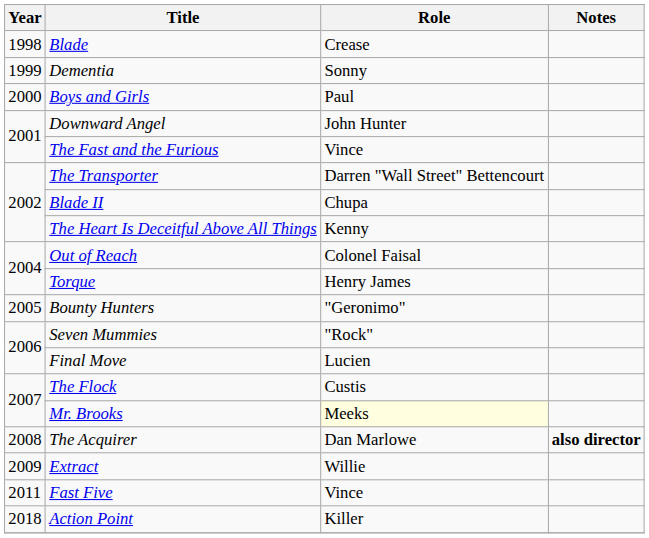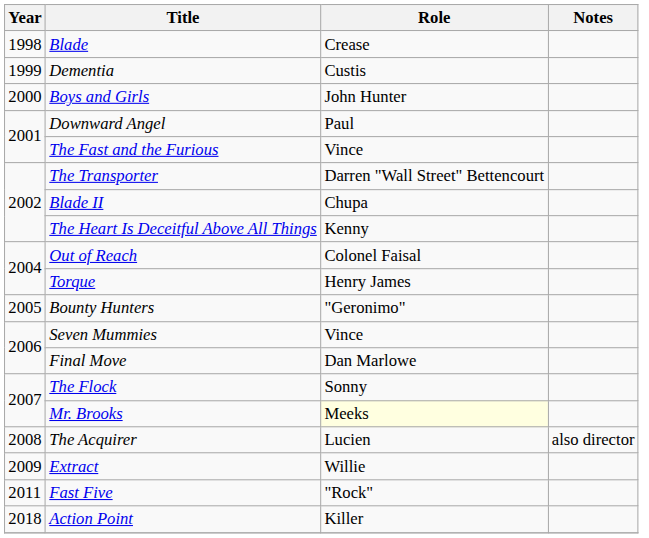Dementia | Role: Sonny -> Custis
Boys and Girls | Role: Paul -> John Hunter
Downward Angel | Role: John Hunter -> Paul
Seven Mummies | Role: "Rock" -> Vince
Final Move | Role: Lucien -> Dan Marlowe
The Flock | Role: Custis -> Sonny
The Acquirer | Role: Dan Marlowe -> Lucien
The Acquirer | Notes: bold -> normal
Fast Five | Role: Vince -> "Rock"
